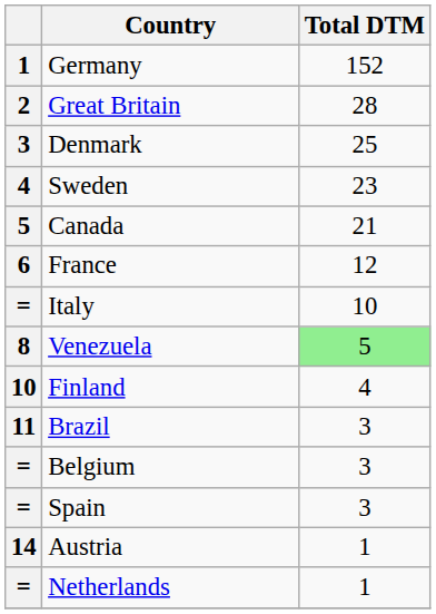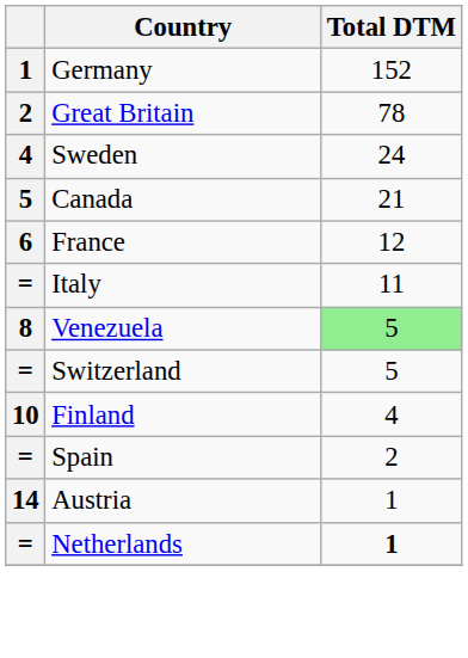Great Britain | Total DTM: 28 -> 78
- row: 3 | Denmark | 25
Sweden | Total DTM: 23 -> 24
Italy | Total DTM: 10 -> 11
+ row: = | Switzerland | 5
- row: 11 | Brazil | 3
- row: = | Belgium | 3
Spain | Total DTM: 3 -> 2
Netherlands | Total DTM: normal -> bold
